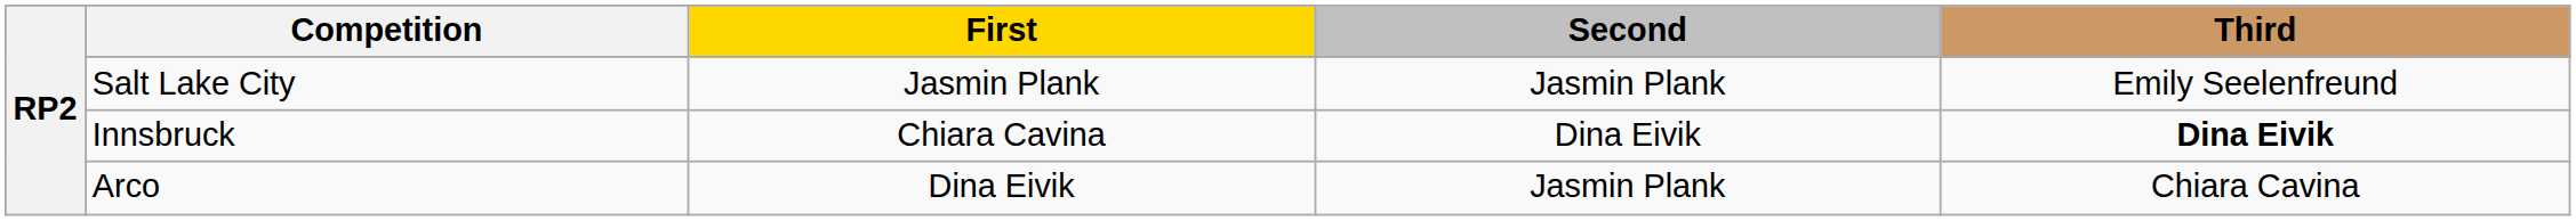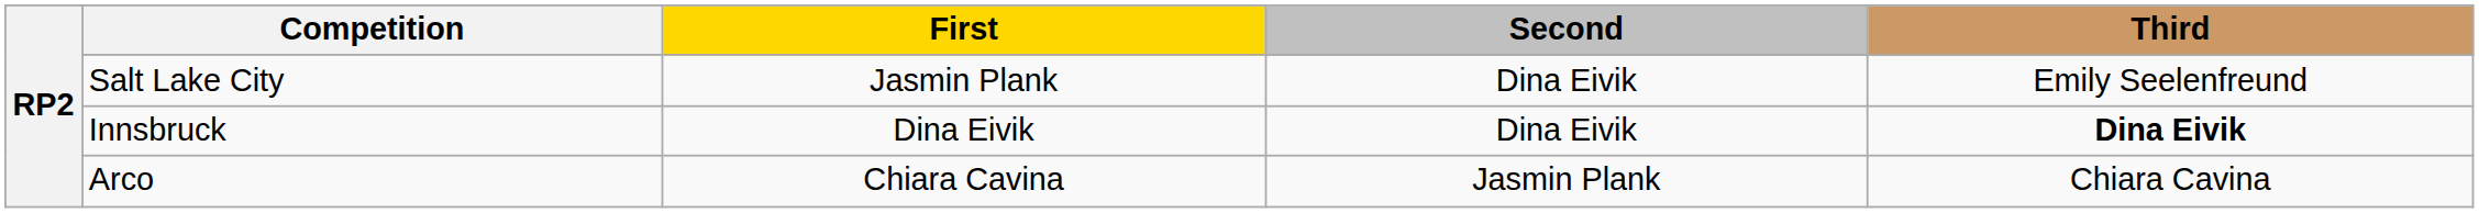Salt Lake City | Second: Jasmin Plank -> Dina Eivik
Innsbruck | First: Chiara Cavina -> Dina Eivik
Arco | First: Dina Eivik -> Chiara Cavina
